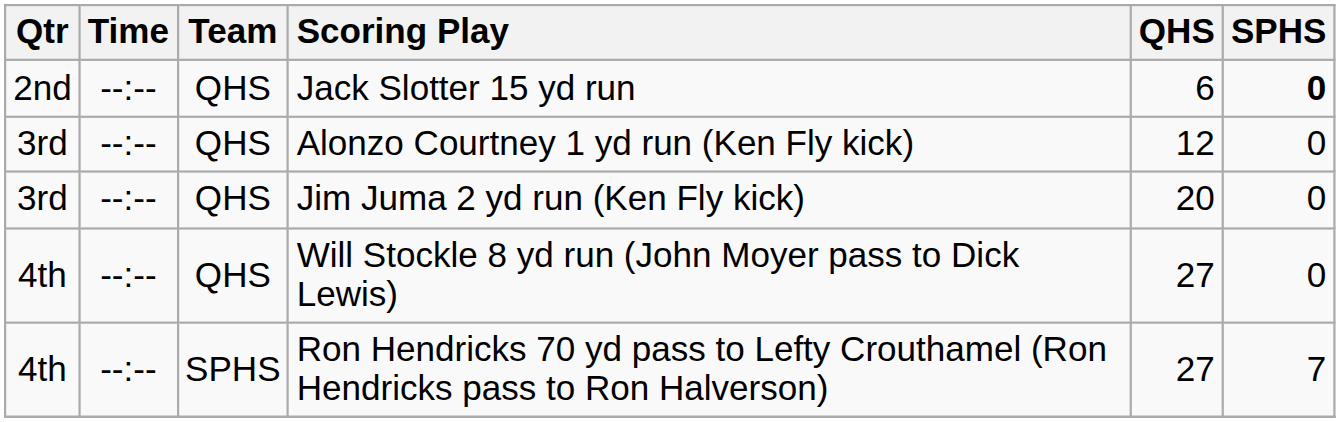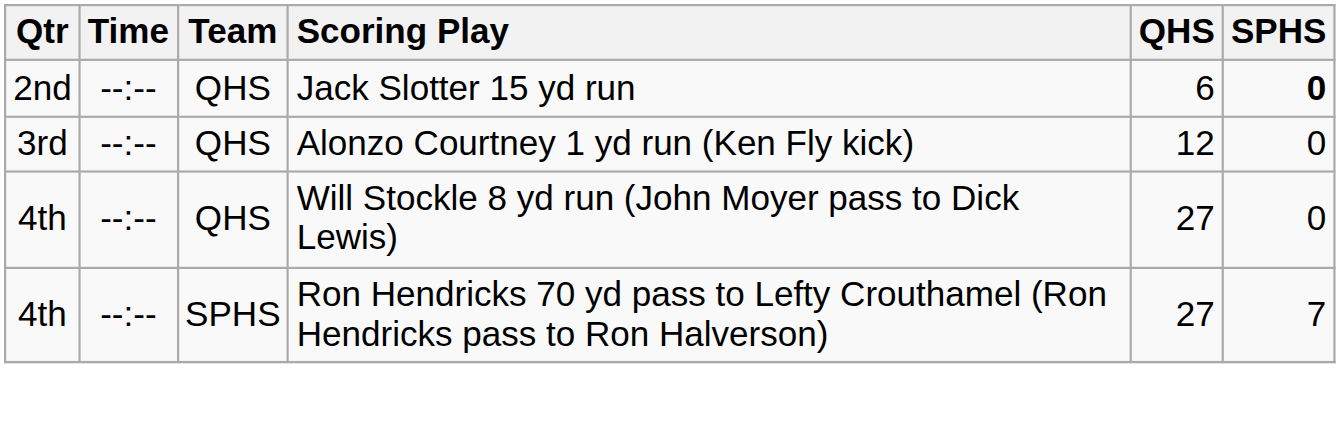- row: 3rd | --:-- | QHS | Jim Juma 2 yd run (Ken Fly kick) | 20 | 0
